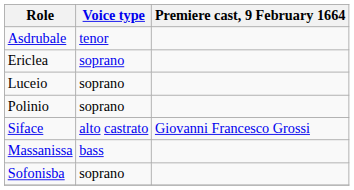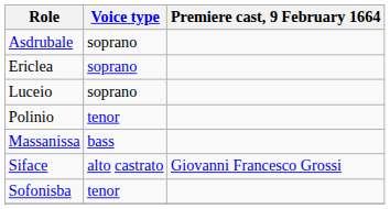Asdrubale | Voice type: tenor -> soprano
Polinio | Voice type: soprano -> tenor
rows swapped: Siface <-> Massanissa
Sofonisba | Voice type: soprano -> tenor
